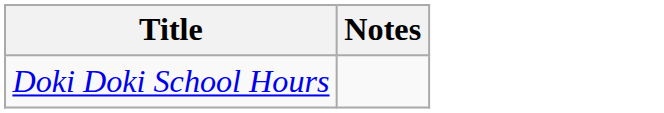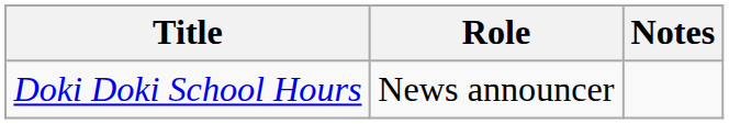+ column: Role | News announcer
